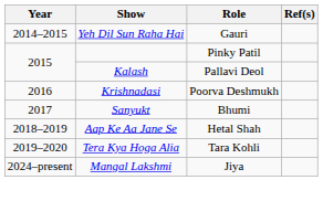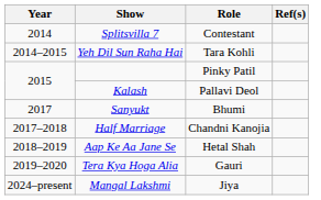+ row: 2014 | Splitsvilla 7 | Contestant
Yeh Dil Sun Raha Hai | Role: Gauri -> Tara Kohli
- row: 2016 | Krishnadasi | Poorva Deshmukh
+ row: 2017–2018 | Half Marriage | Chandni Kanojia
Tera Kya Hoga Alia | Role: Tara Kohli -> Gauri
